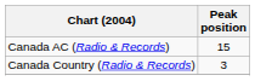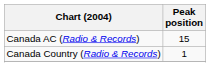Canada Country (Radio & Records) | Peak position: 3 -> 1
